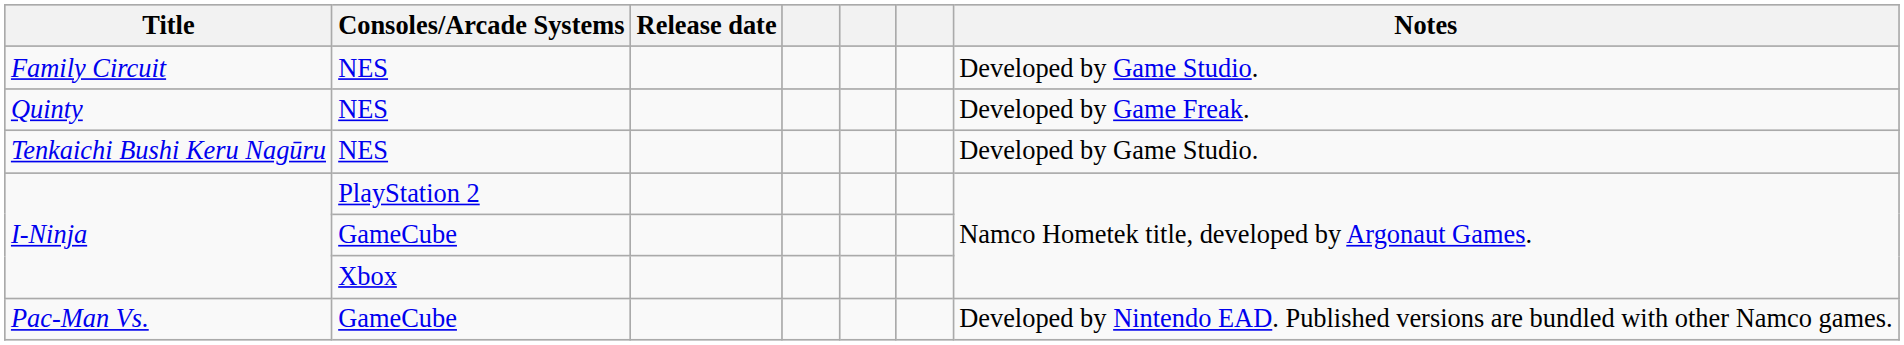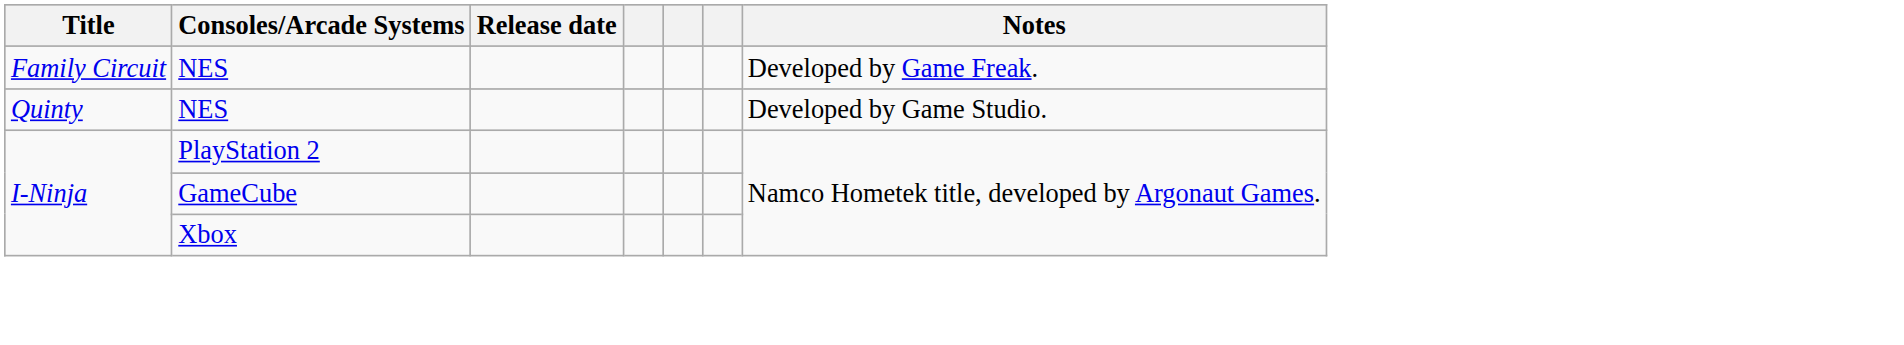Family Circuit | Notes: Developed by Game Studio. -> Developed by Game Freak.
Quinty | Notes: Developed by Game Freak. -> Developed by Game Studio.
- row: Tenkaichi Bushi Keru Nagūru | NES | Developed by Game Studio.
- row: Pac-Man Vs. | GameCube | Developed by Nintendo EAD. Published versions are bundled with other Namco games.
